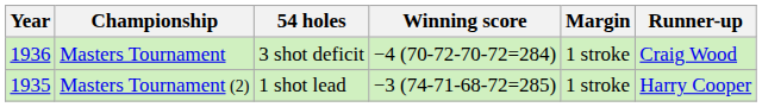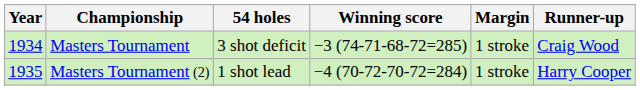Masters Tournament | Year: 1936 -> 1934
Masters Tournament | Winning score: −4 (70-72-70-72=284) -> −3 (74-71-68-72=285)
Masters Tournament (2) | Winning score: −3 (74-71-68-72=285) -> −4 (70-72-70-72=284)
